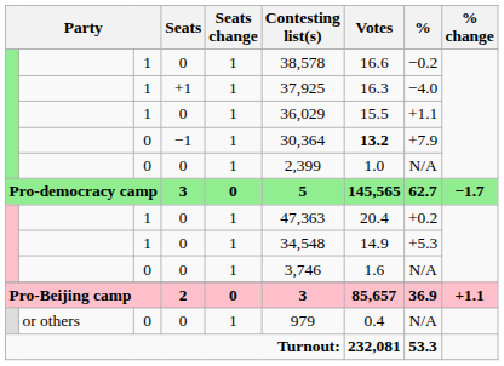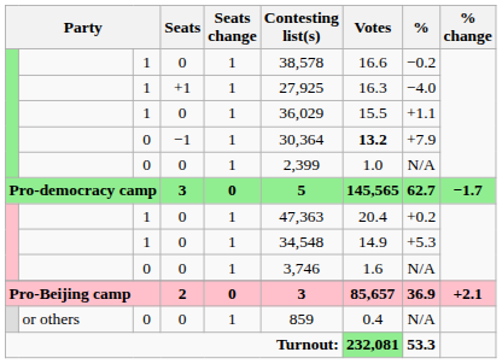+1 | Contesting list(s): 37,925 -> 27,925
2 | % change: +1.1 -> +2.1
or others / 0 | Contesting list(s): 979 -> 859
Turnout: | Votes: no background -> lightgreen background
